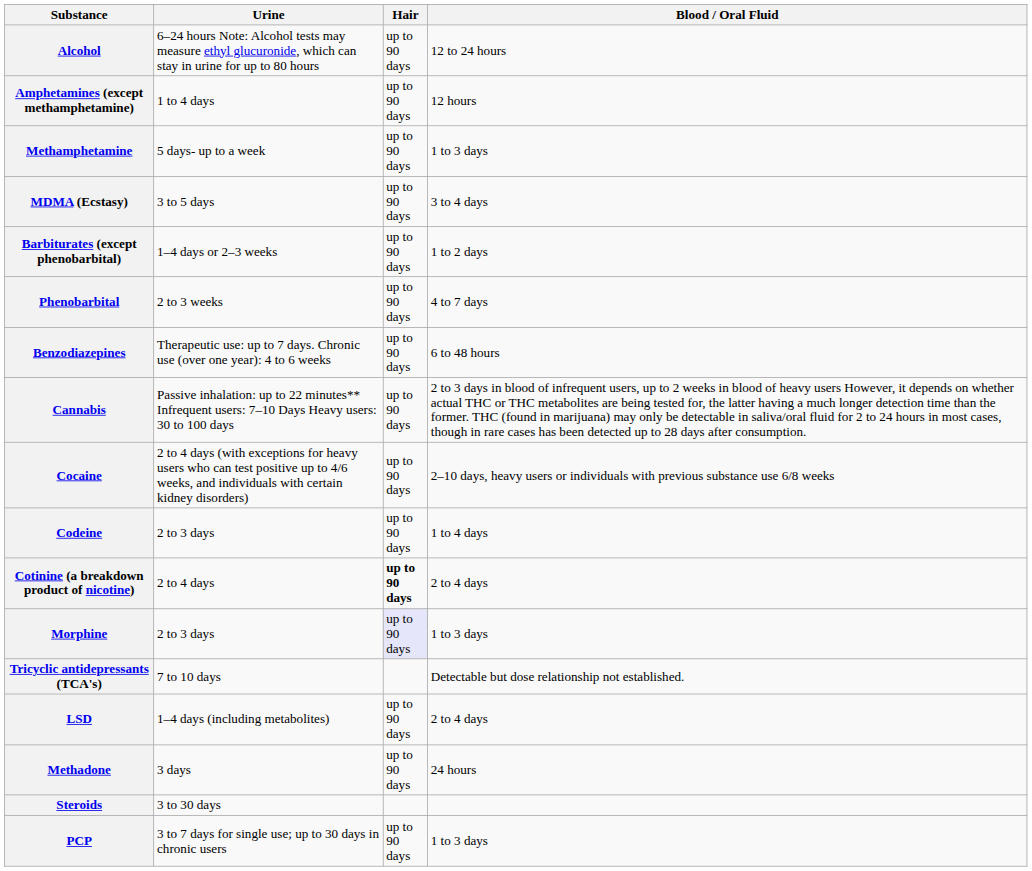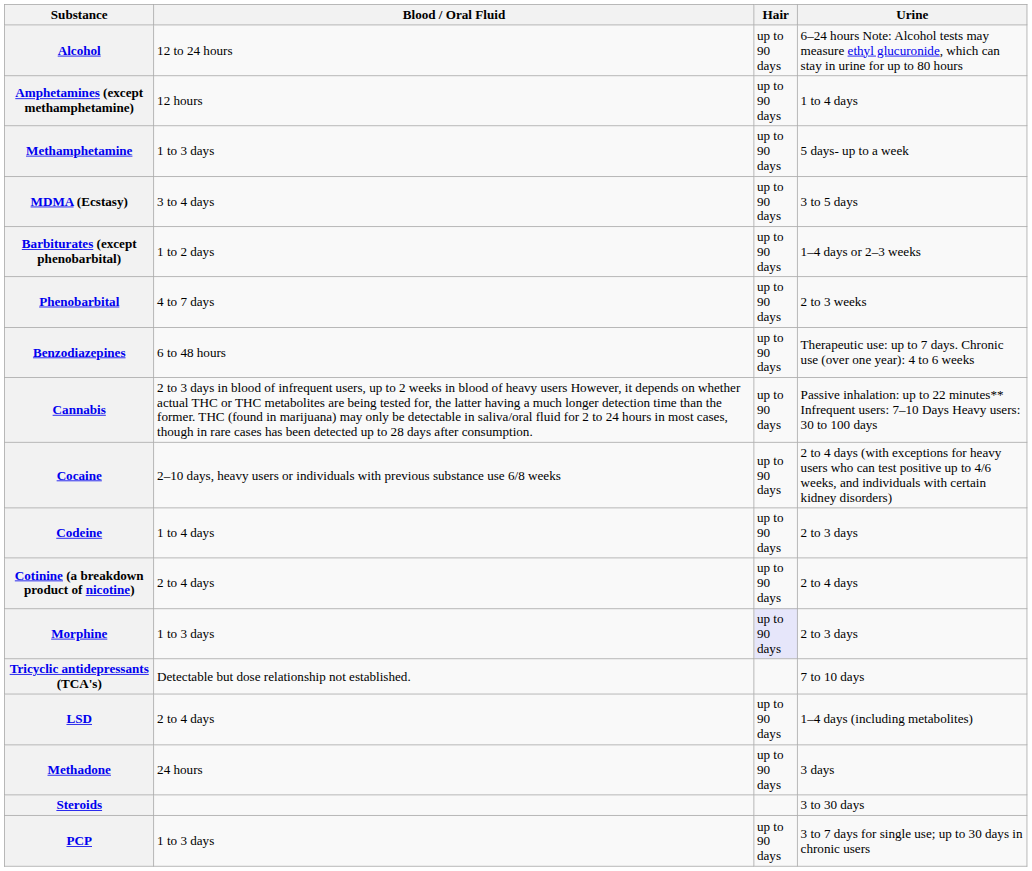columns swapped: Urine <-> Blood / Oral Fluid
Cotinine (a breakdown product of nicotine) | Hair: bold -> normal
